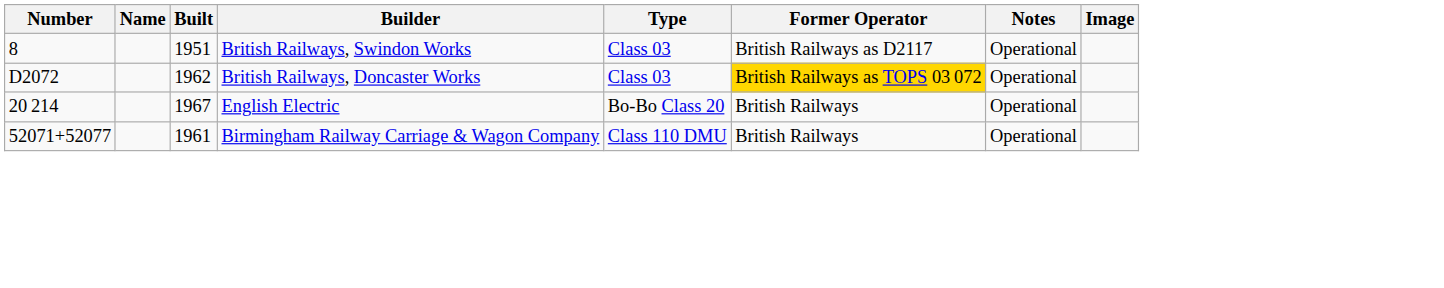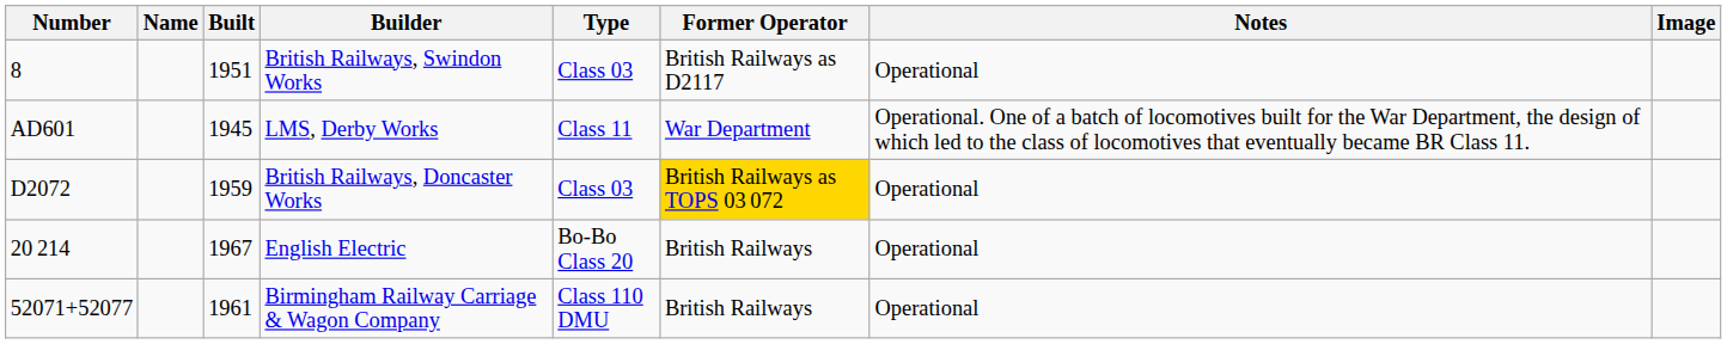+ row: AD601 | 1945 | LMS, Derby Works | Class 11 | War Department | Operational. One of a batch of locomotives built for the War Department, the design of which led to the class of locomotives that eventually became BR Class 11.
British Railways, Doncaster Works | Built: 1962 -> 1959
